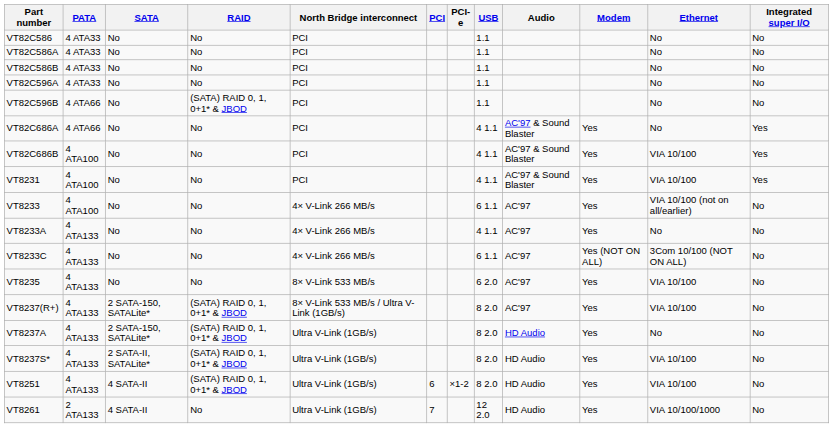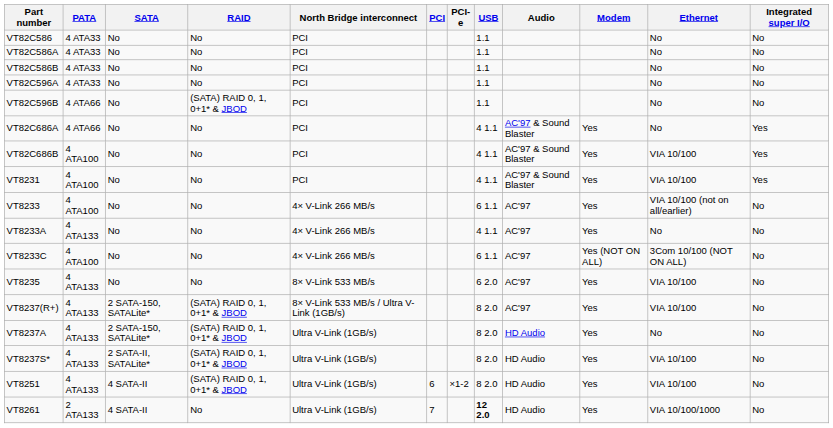VT8233C | PATA: 4 ATA133 -> 4 ATA100
VT8261 | USB: normal -> bold
